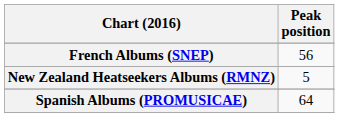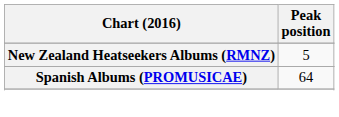- row: French Albums (SNEP) | 56
